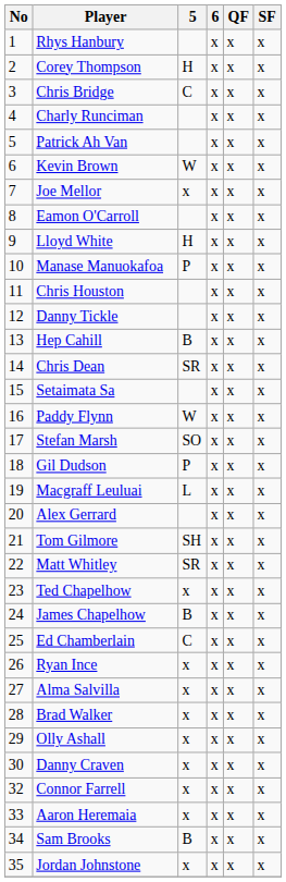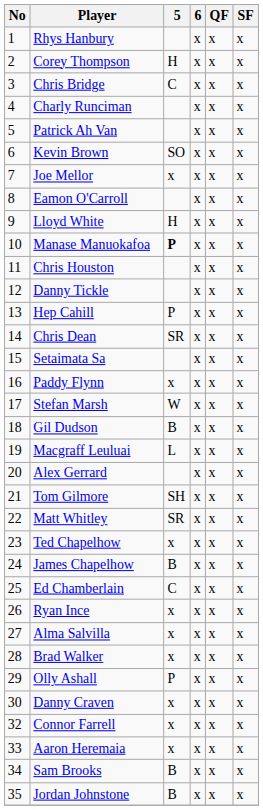Kevin Brown | 5: W -> SO
Manase Manuokafoa | 5: normal -> bold
Hep Cahill | 5: B -> P
Paddy Flynn | 5: W -> x
Stefan Marsh | 5: SO -> W
Gil Dudson | 5: P -> B
Olly Ashall | 5: x -> P
Jordan Johnstone | 5: x -> B
